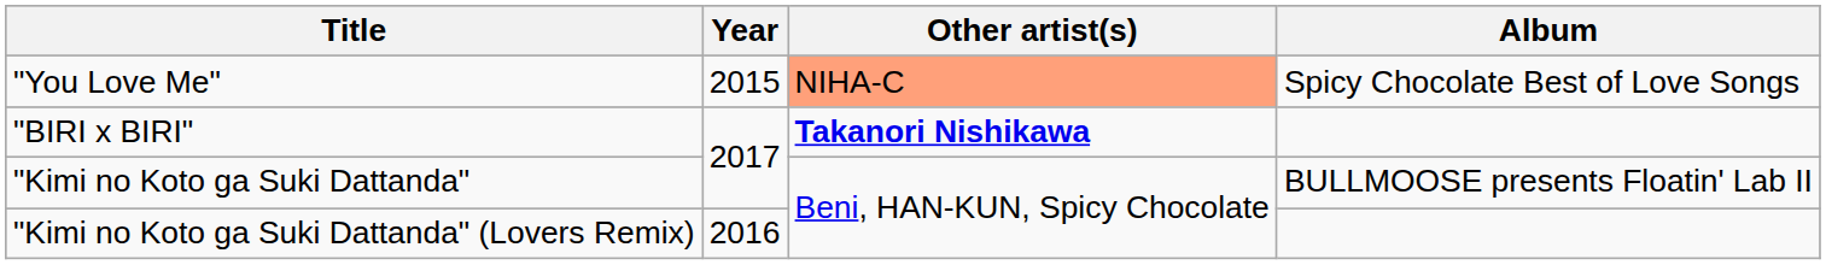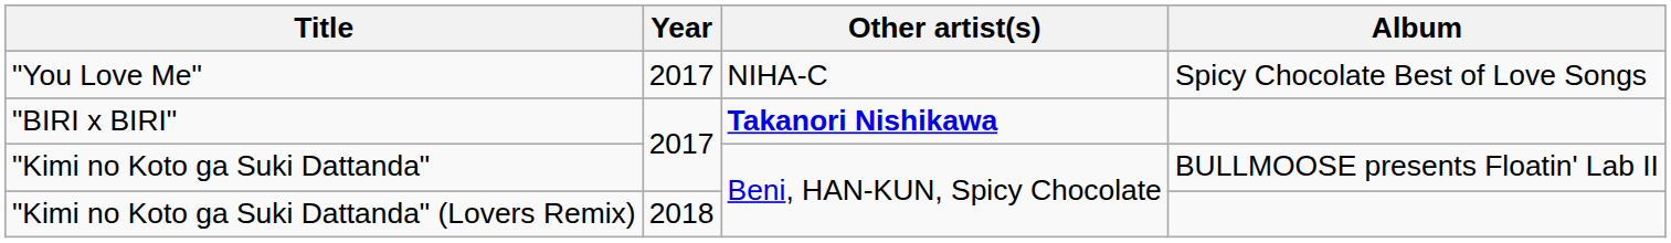"You Love Me" | Year: 2015 -> 2017
"You Love Me" | Other artist(s): lightsalmon background -> no background
"Kimi no Koto ga Suki Dattanda" (Lovers Remix) | Year: 2016 -> 2018
